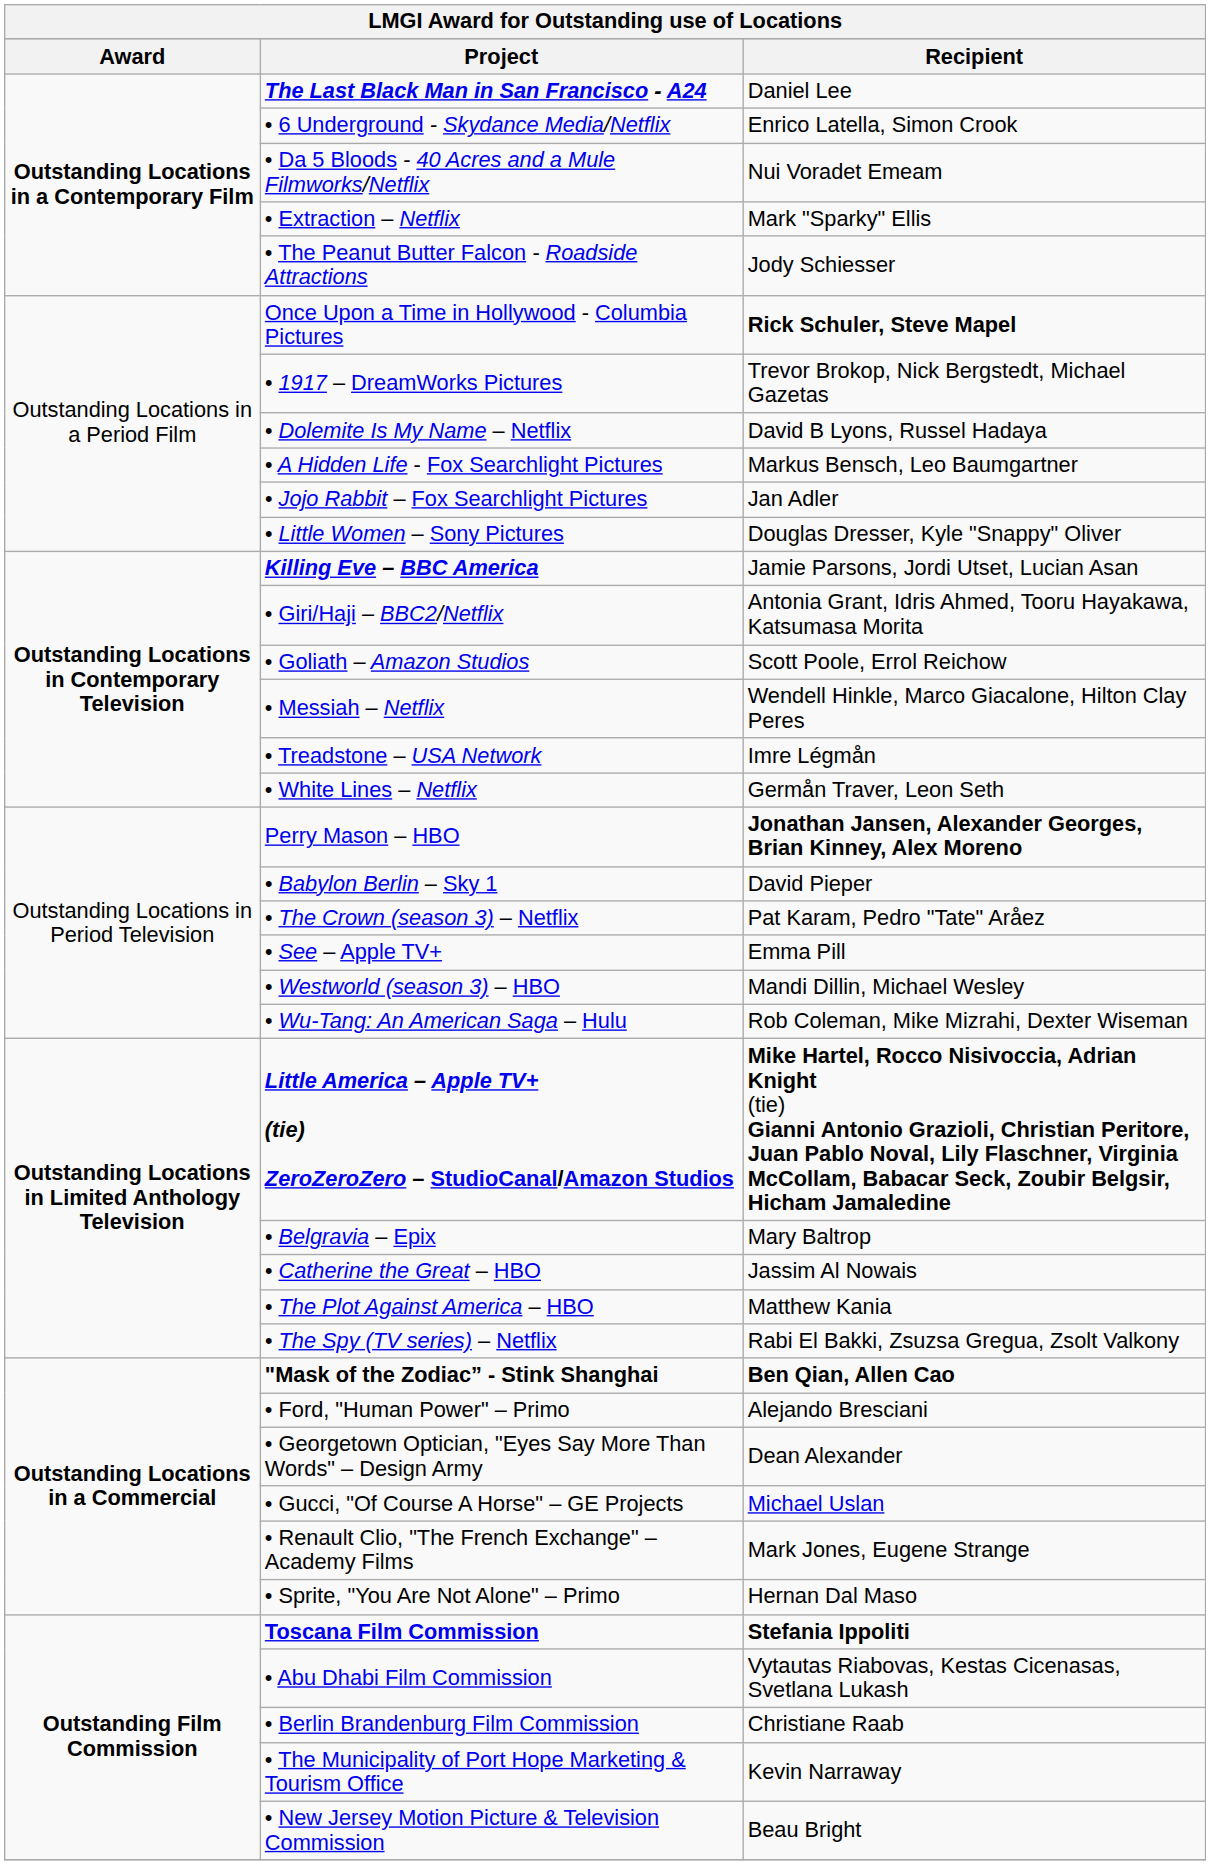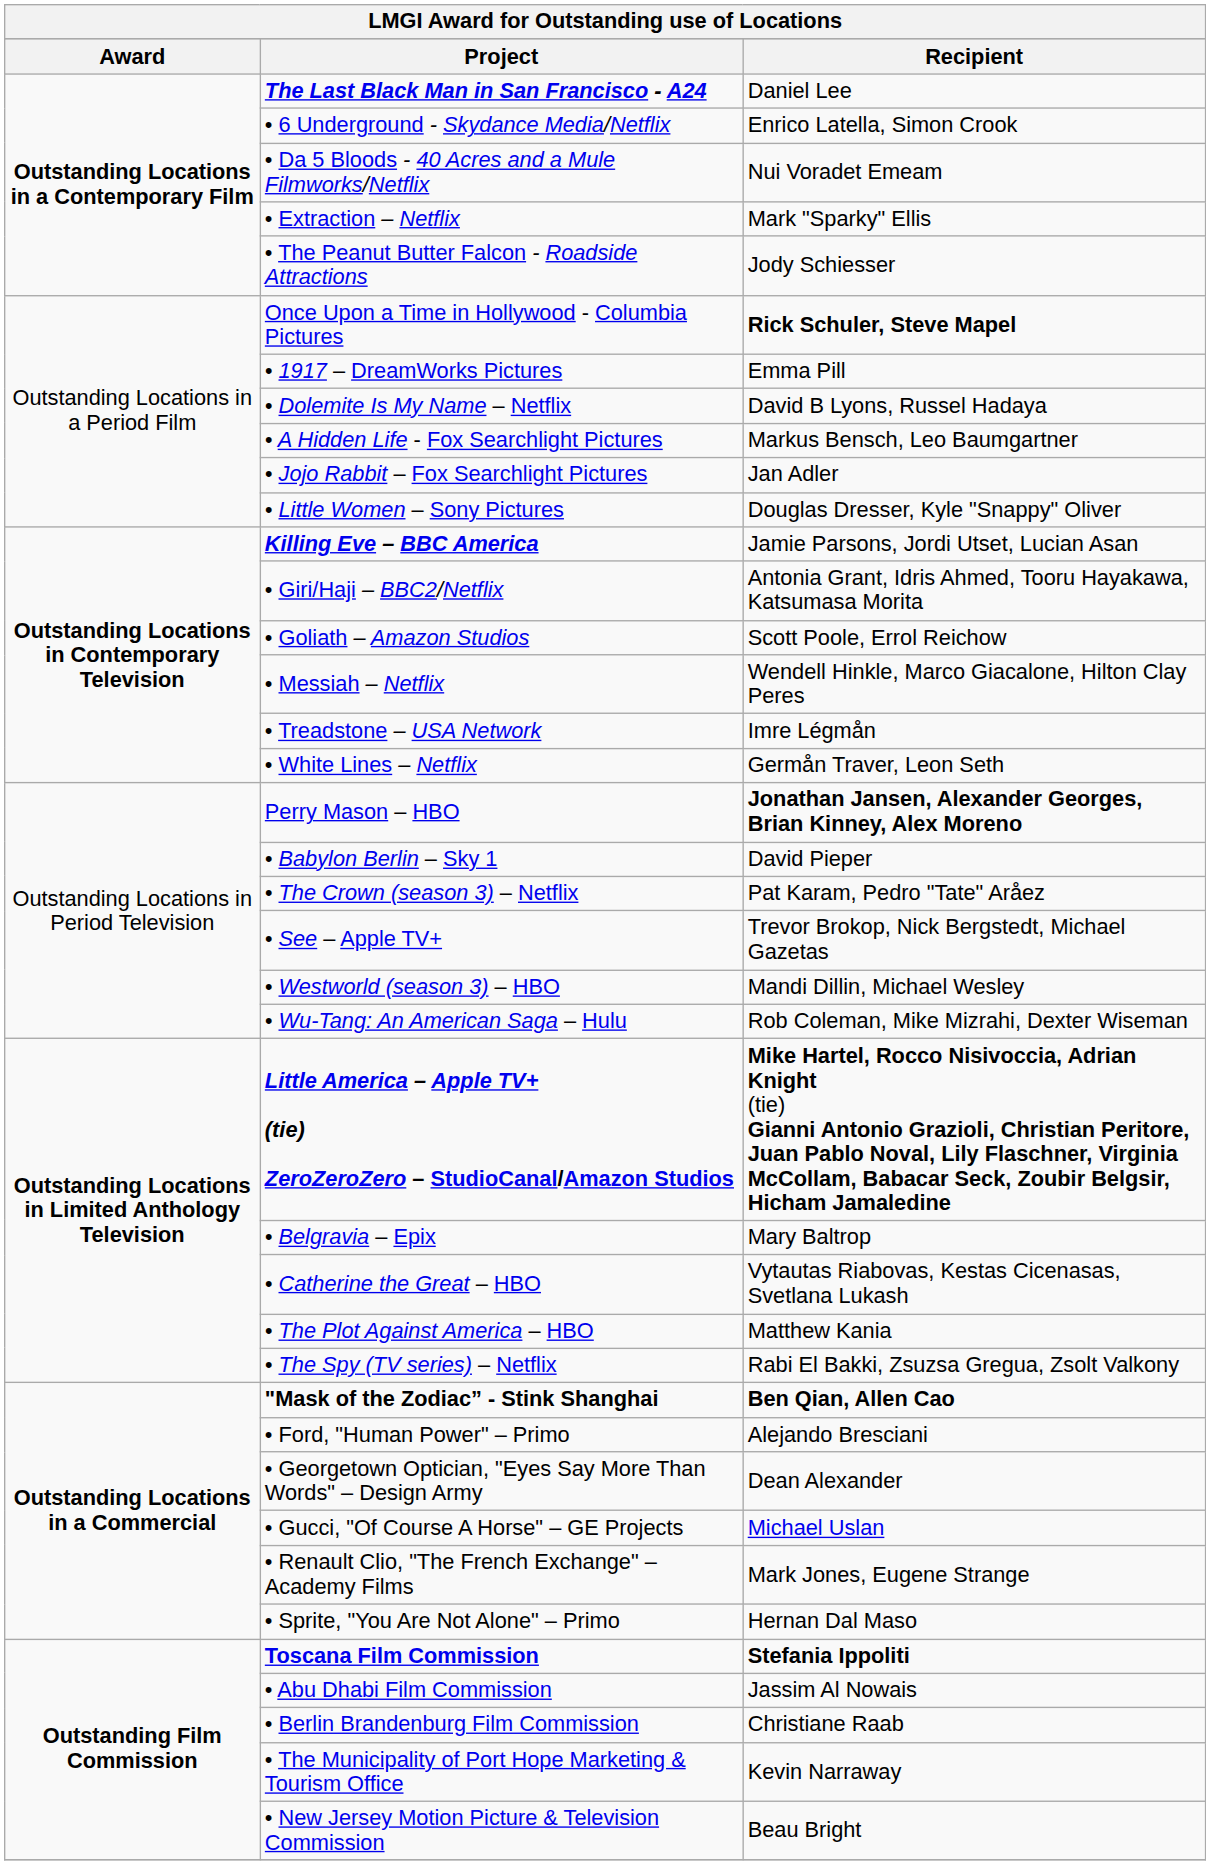• 1917 – DreamWorks Pictures | Recipient: Trevor Brokop, Nick Bergstedt, Michael Gazetas -> Emma Pill
• See – Apple TV+ | Recipient: Emma Pill -> Trevor Brokop, Nick Bergstedt, Michael Gazetas
• Catherine the Great – HBO | Recipient: Jassim Al Nowais -> Vytautas Riabovas, Kestas Cicenasas, Svetlana Lukash
• Abu Dhabi Film Commission | Recipient: Vytautas Riabovas, Kestas Cicenasas, Svetlana Lukash -> Jassim Al Nowais
